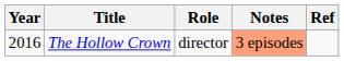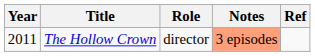The Hollow Crown | Year: 2016 -> 2011
